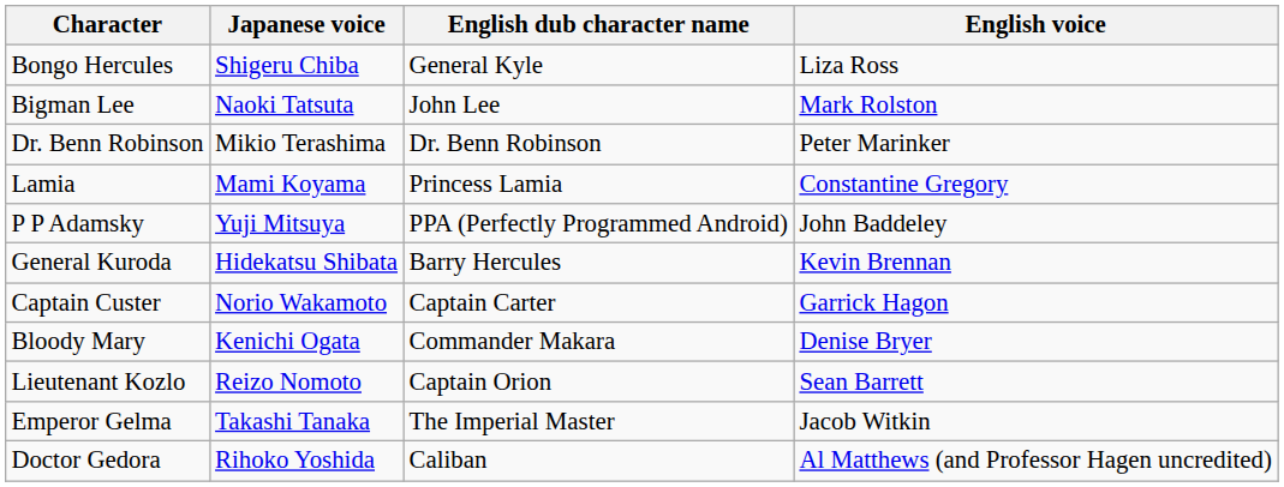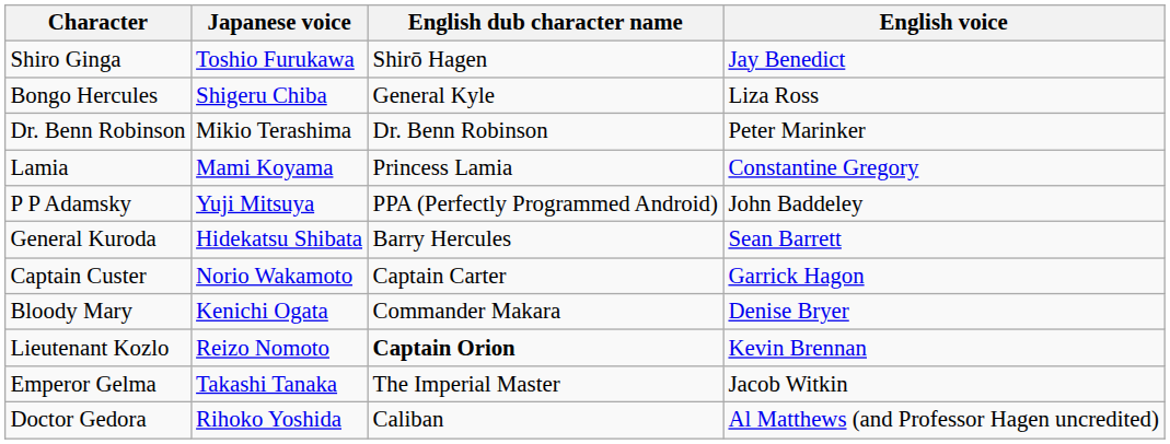+ row: Shiro Ginga | Toshio Furukawa | Shirō Hagen | Jay Benedict
- row: Bigman Lee | Naoki Tatsuta | John Lee | Mark Rolston
General Kuroda | English voice: Kevin Brennan -> Sean Barrett
Lieutenant Kozlo | English dub character name: normal -> bold
Lieutenant Kozlo | English voice: Sean Barrett -> Kevin Brennan
